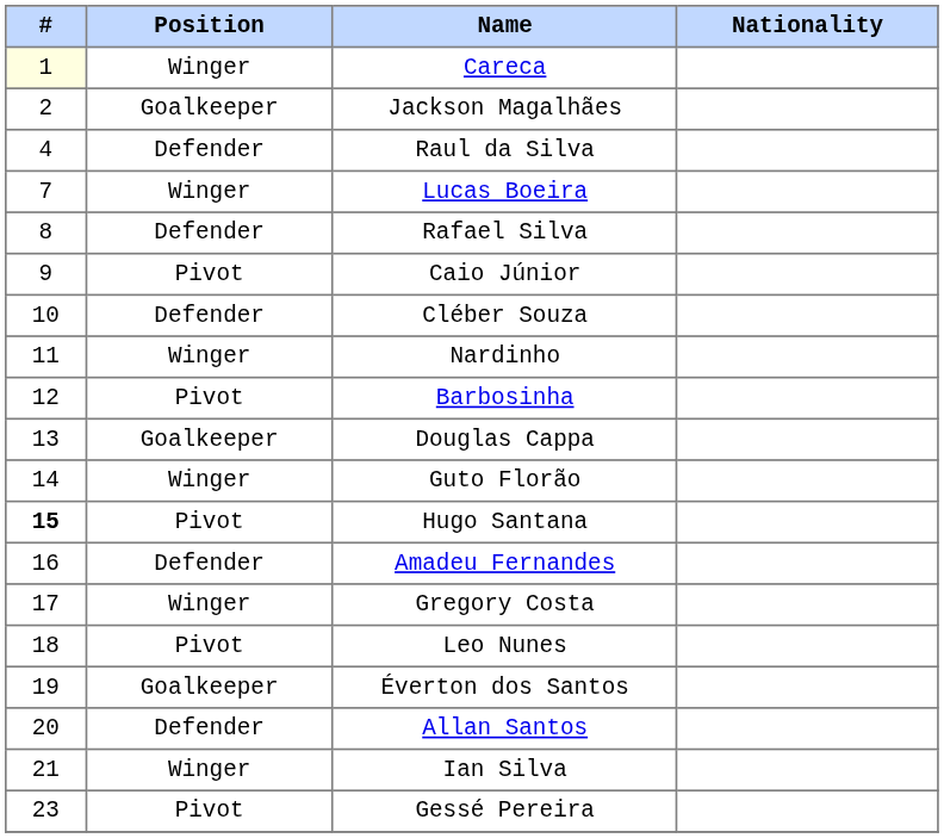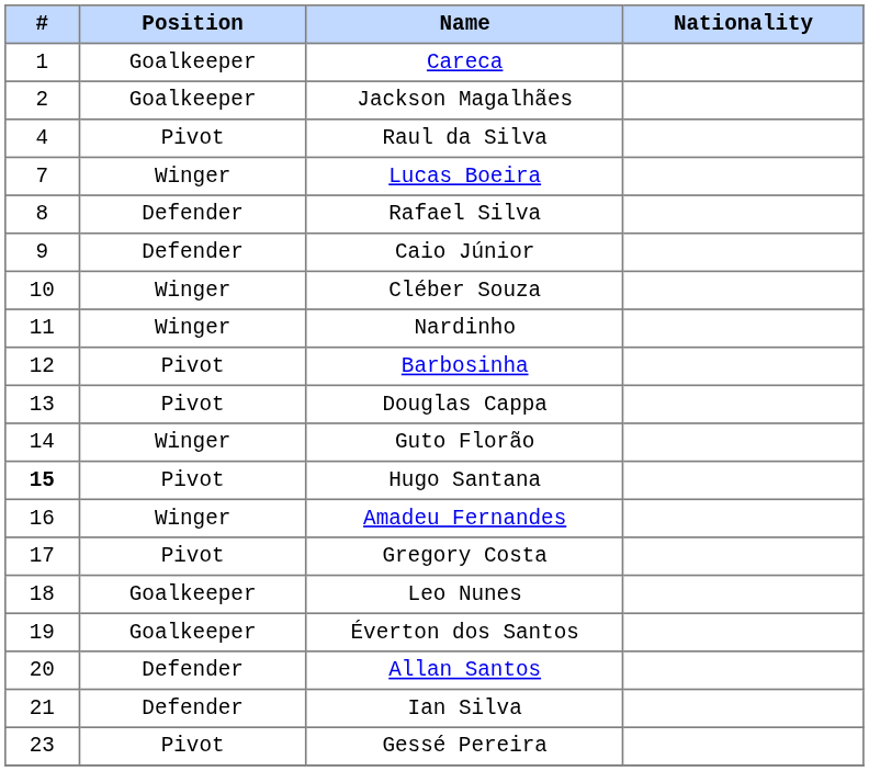Careca | #: lightyellow background -> no background
Careca | Position: Winger -> Goalkeeper
Raul da Silva | Position: Defender -> Pivot
Caio Júnior | Position: Pivot -> Defender
Cléber Souza | Position: Defender -> Winger
Douglas Cappa | Position: Goalkeeper -> Pivot
Amadeu Fernandes | Position: Defender -> Winger
Gregory Costa | Position: Winger -> Pivot
Leo Nunes | Position: Pivot -> Goalkeeper
Ian Silva | Position: Winger -> Defender
